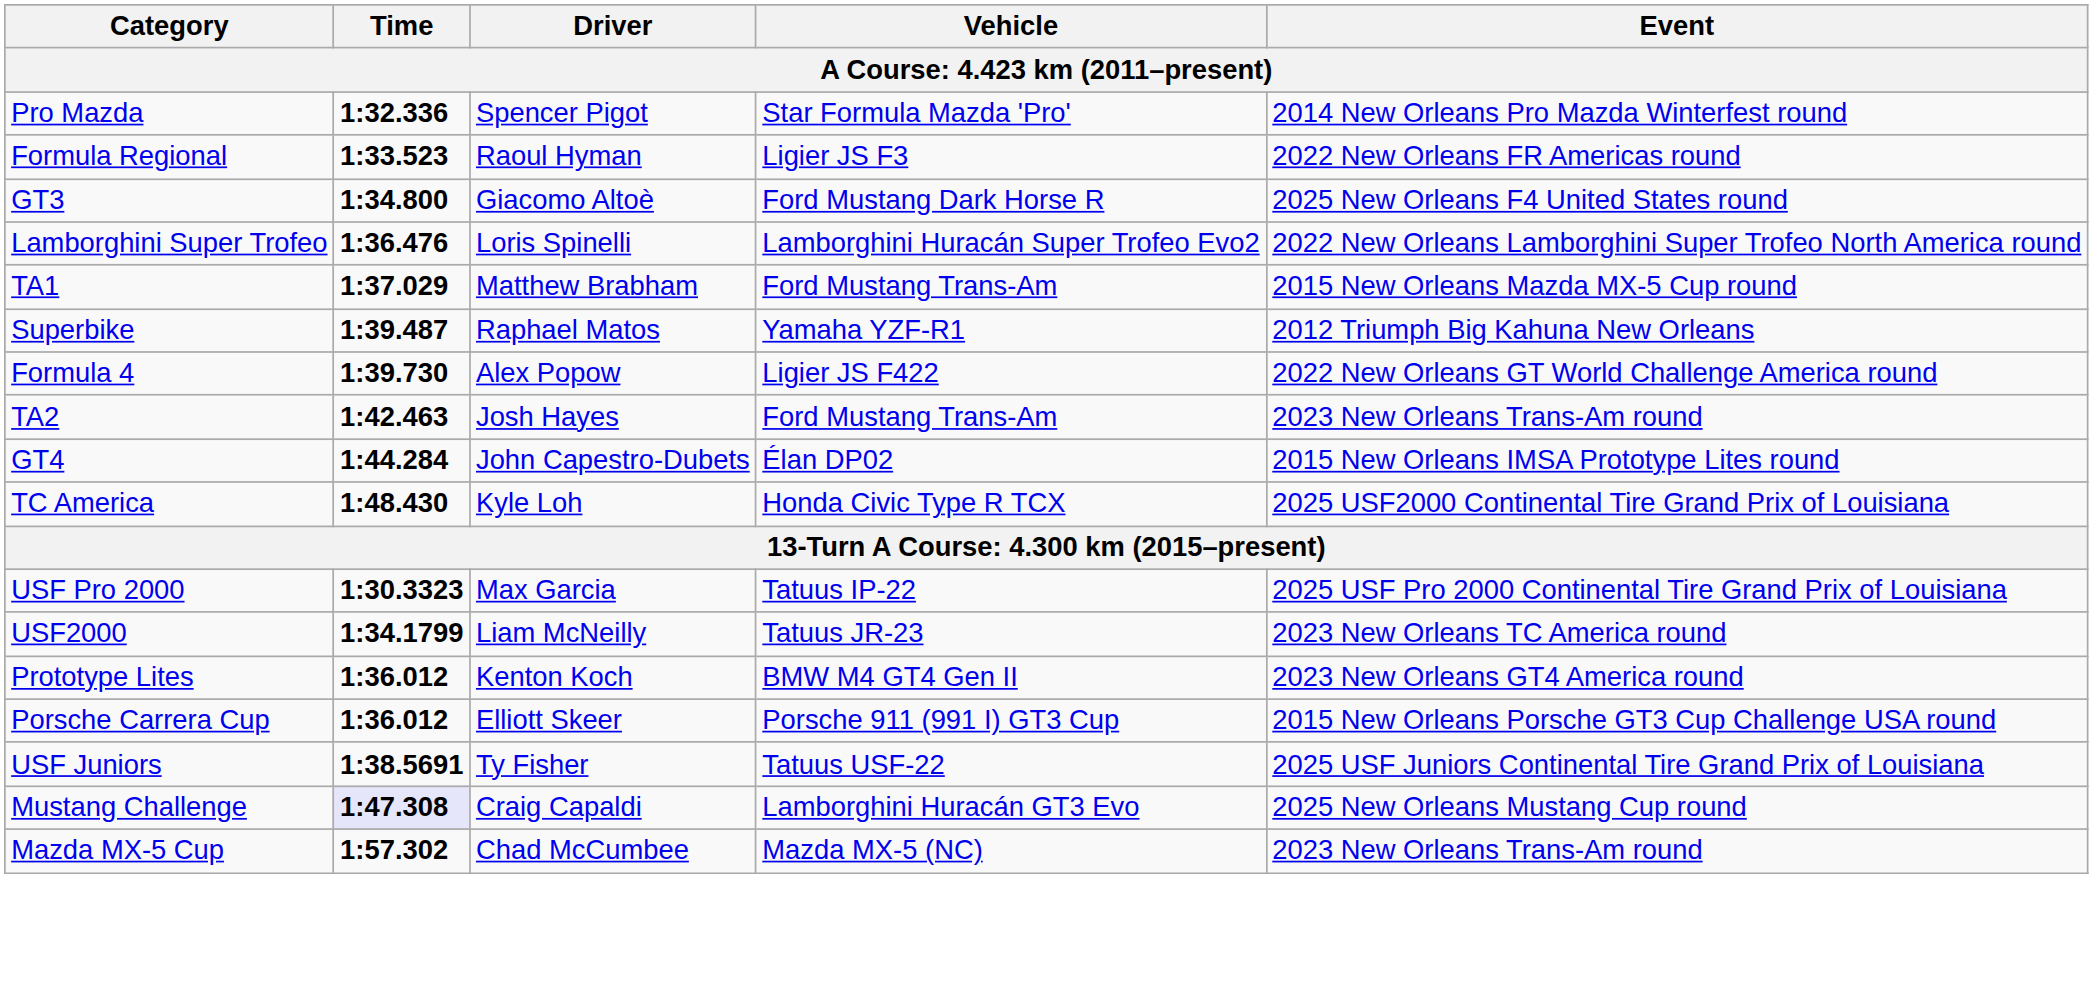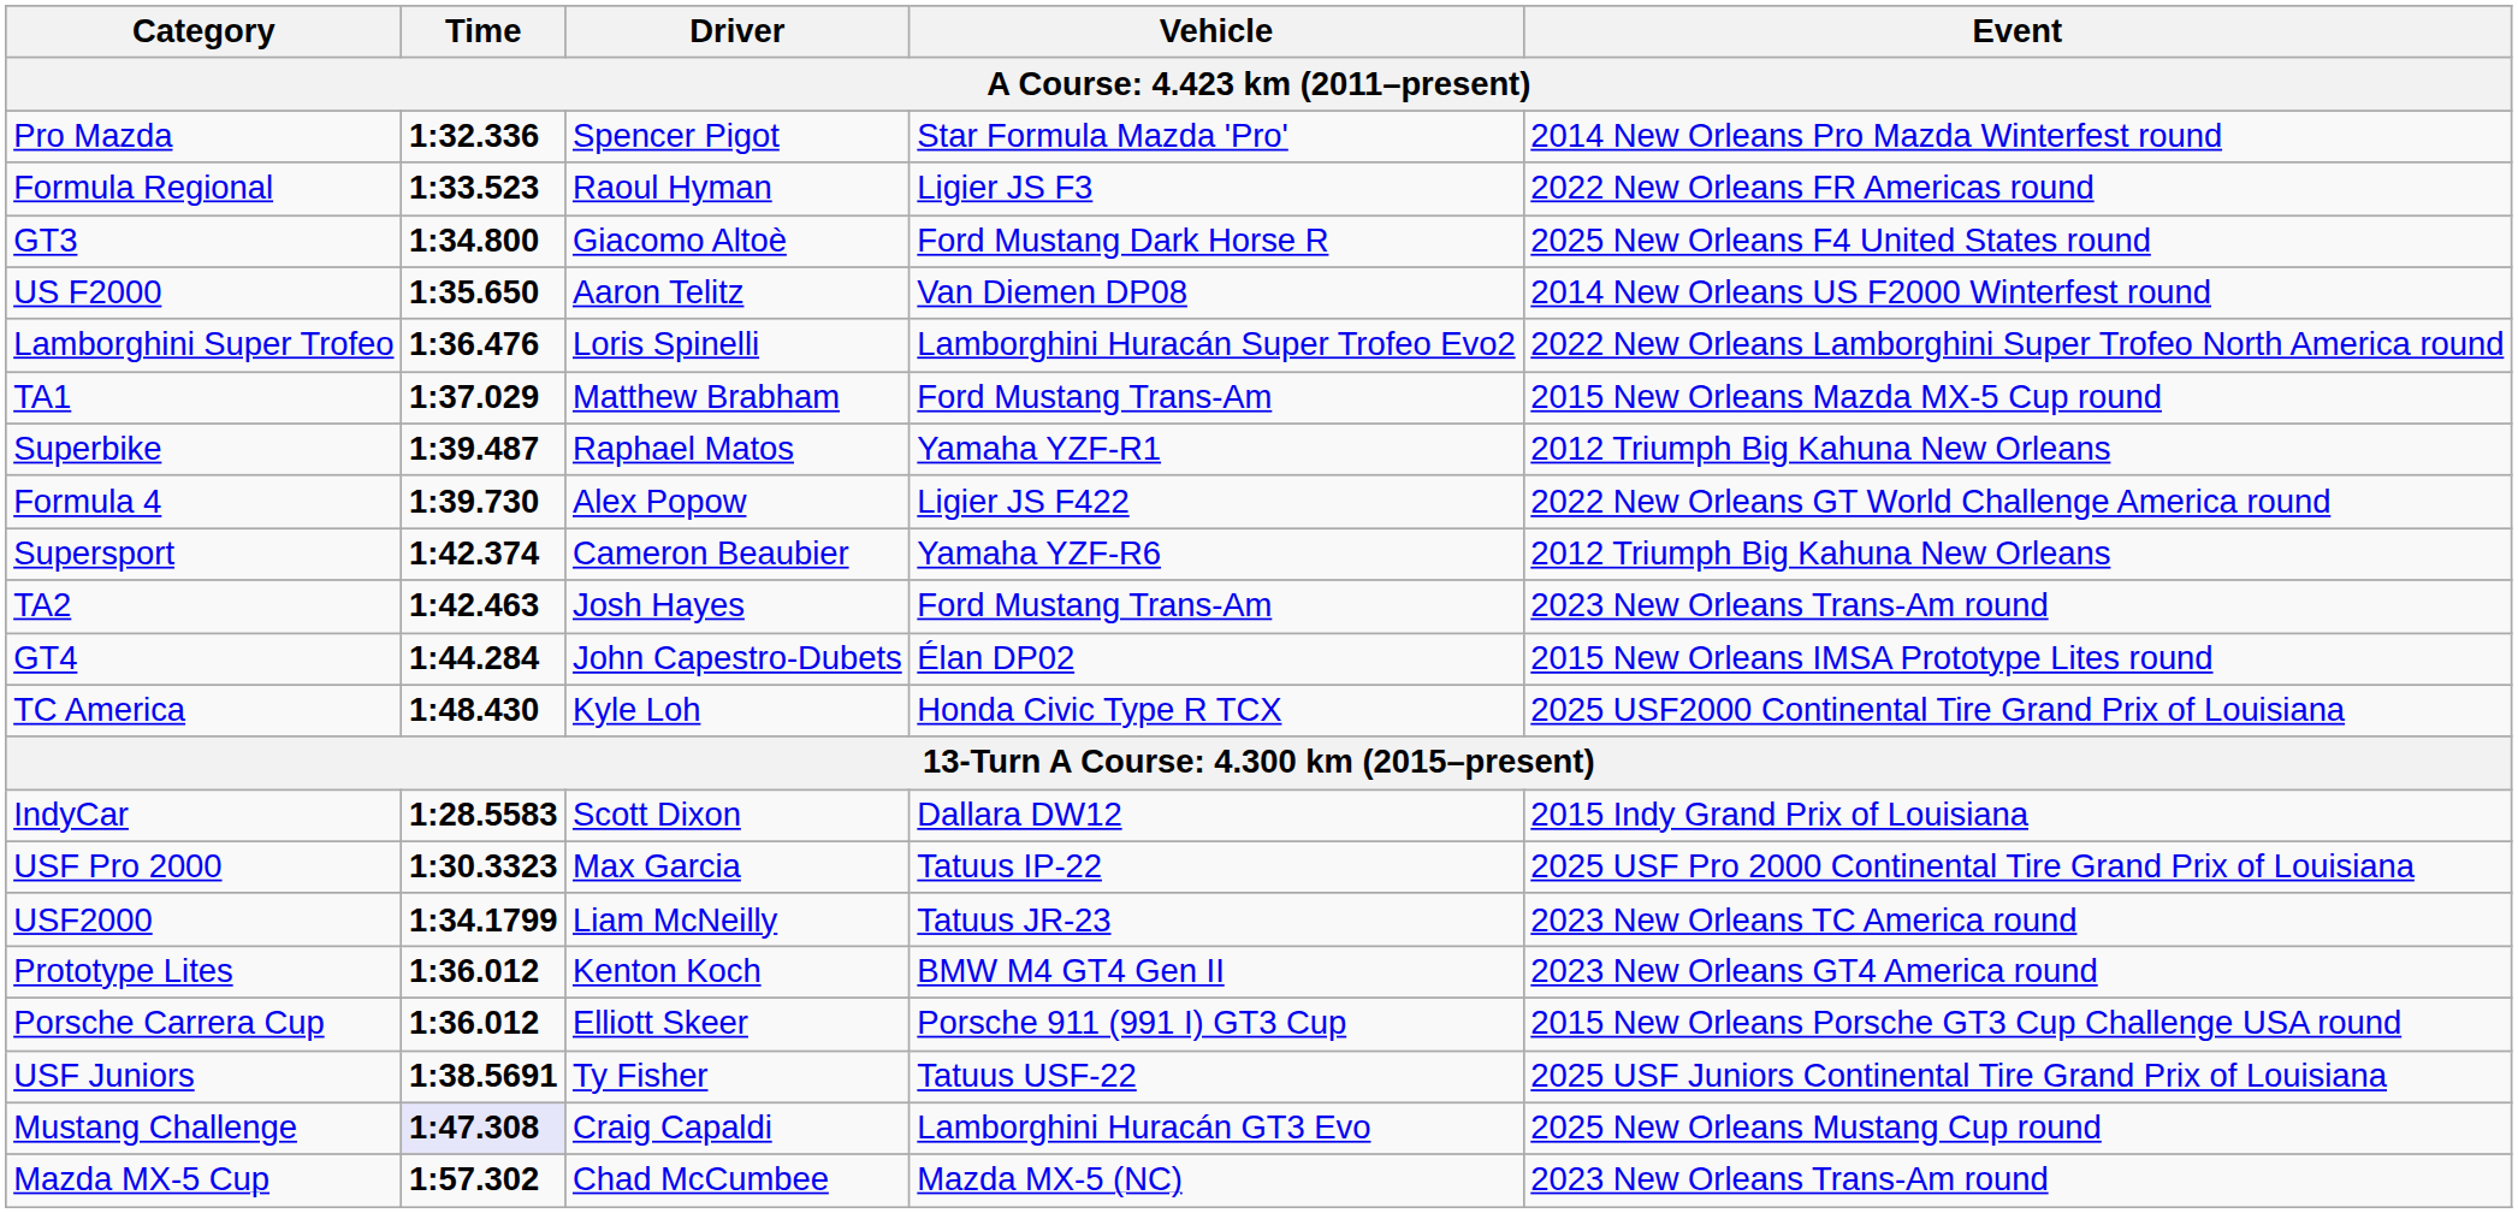+ row: US F2000 | 1:35.650 | Aaron Telitz | Van Diemen DP08 | 2014 New Orleans US F2000 Winterfest round
+ row: Supersport | 1:42.374 | Cameron Beaubier | Yamaha YZF-R6 | 2012 Triumph Big Kahuna New Orleans
+ row: IndyCar | 1:28.5583 | Scott Dixon | Dallara DW12 | 2015 Indy Grand Prix of Louisiana
